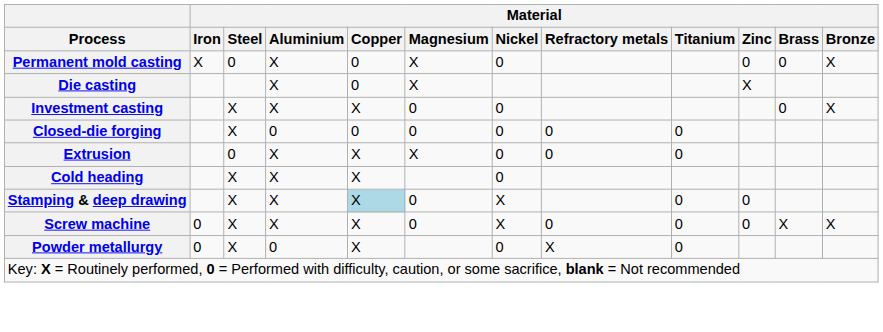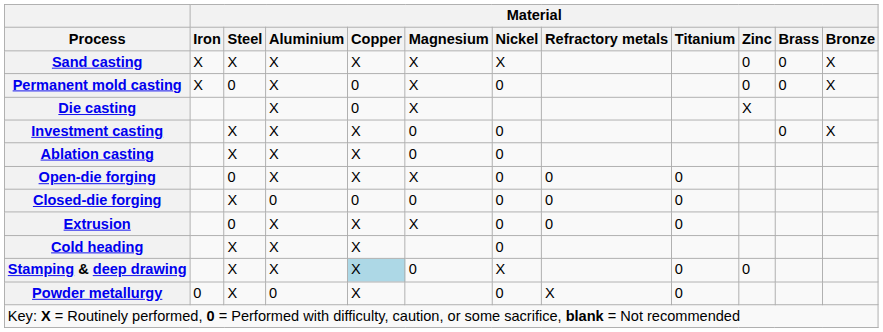+ row: Sand casting | X | X | X | X | X | X | 0 | 0 | X
+ row: Ablation casting | X | X | X | 0 | 0
+ row: Open-die forging | 0 | X | X | X | 0 | 0 | 0
- row: Screw machine | 0 | X | X | X | 0 | X | 0 | 0 | 0 | X | X
